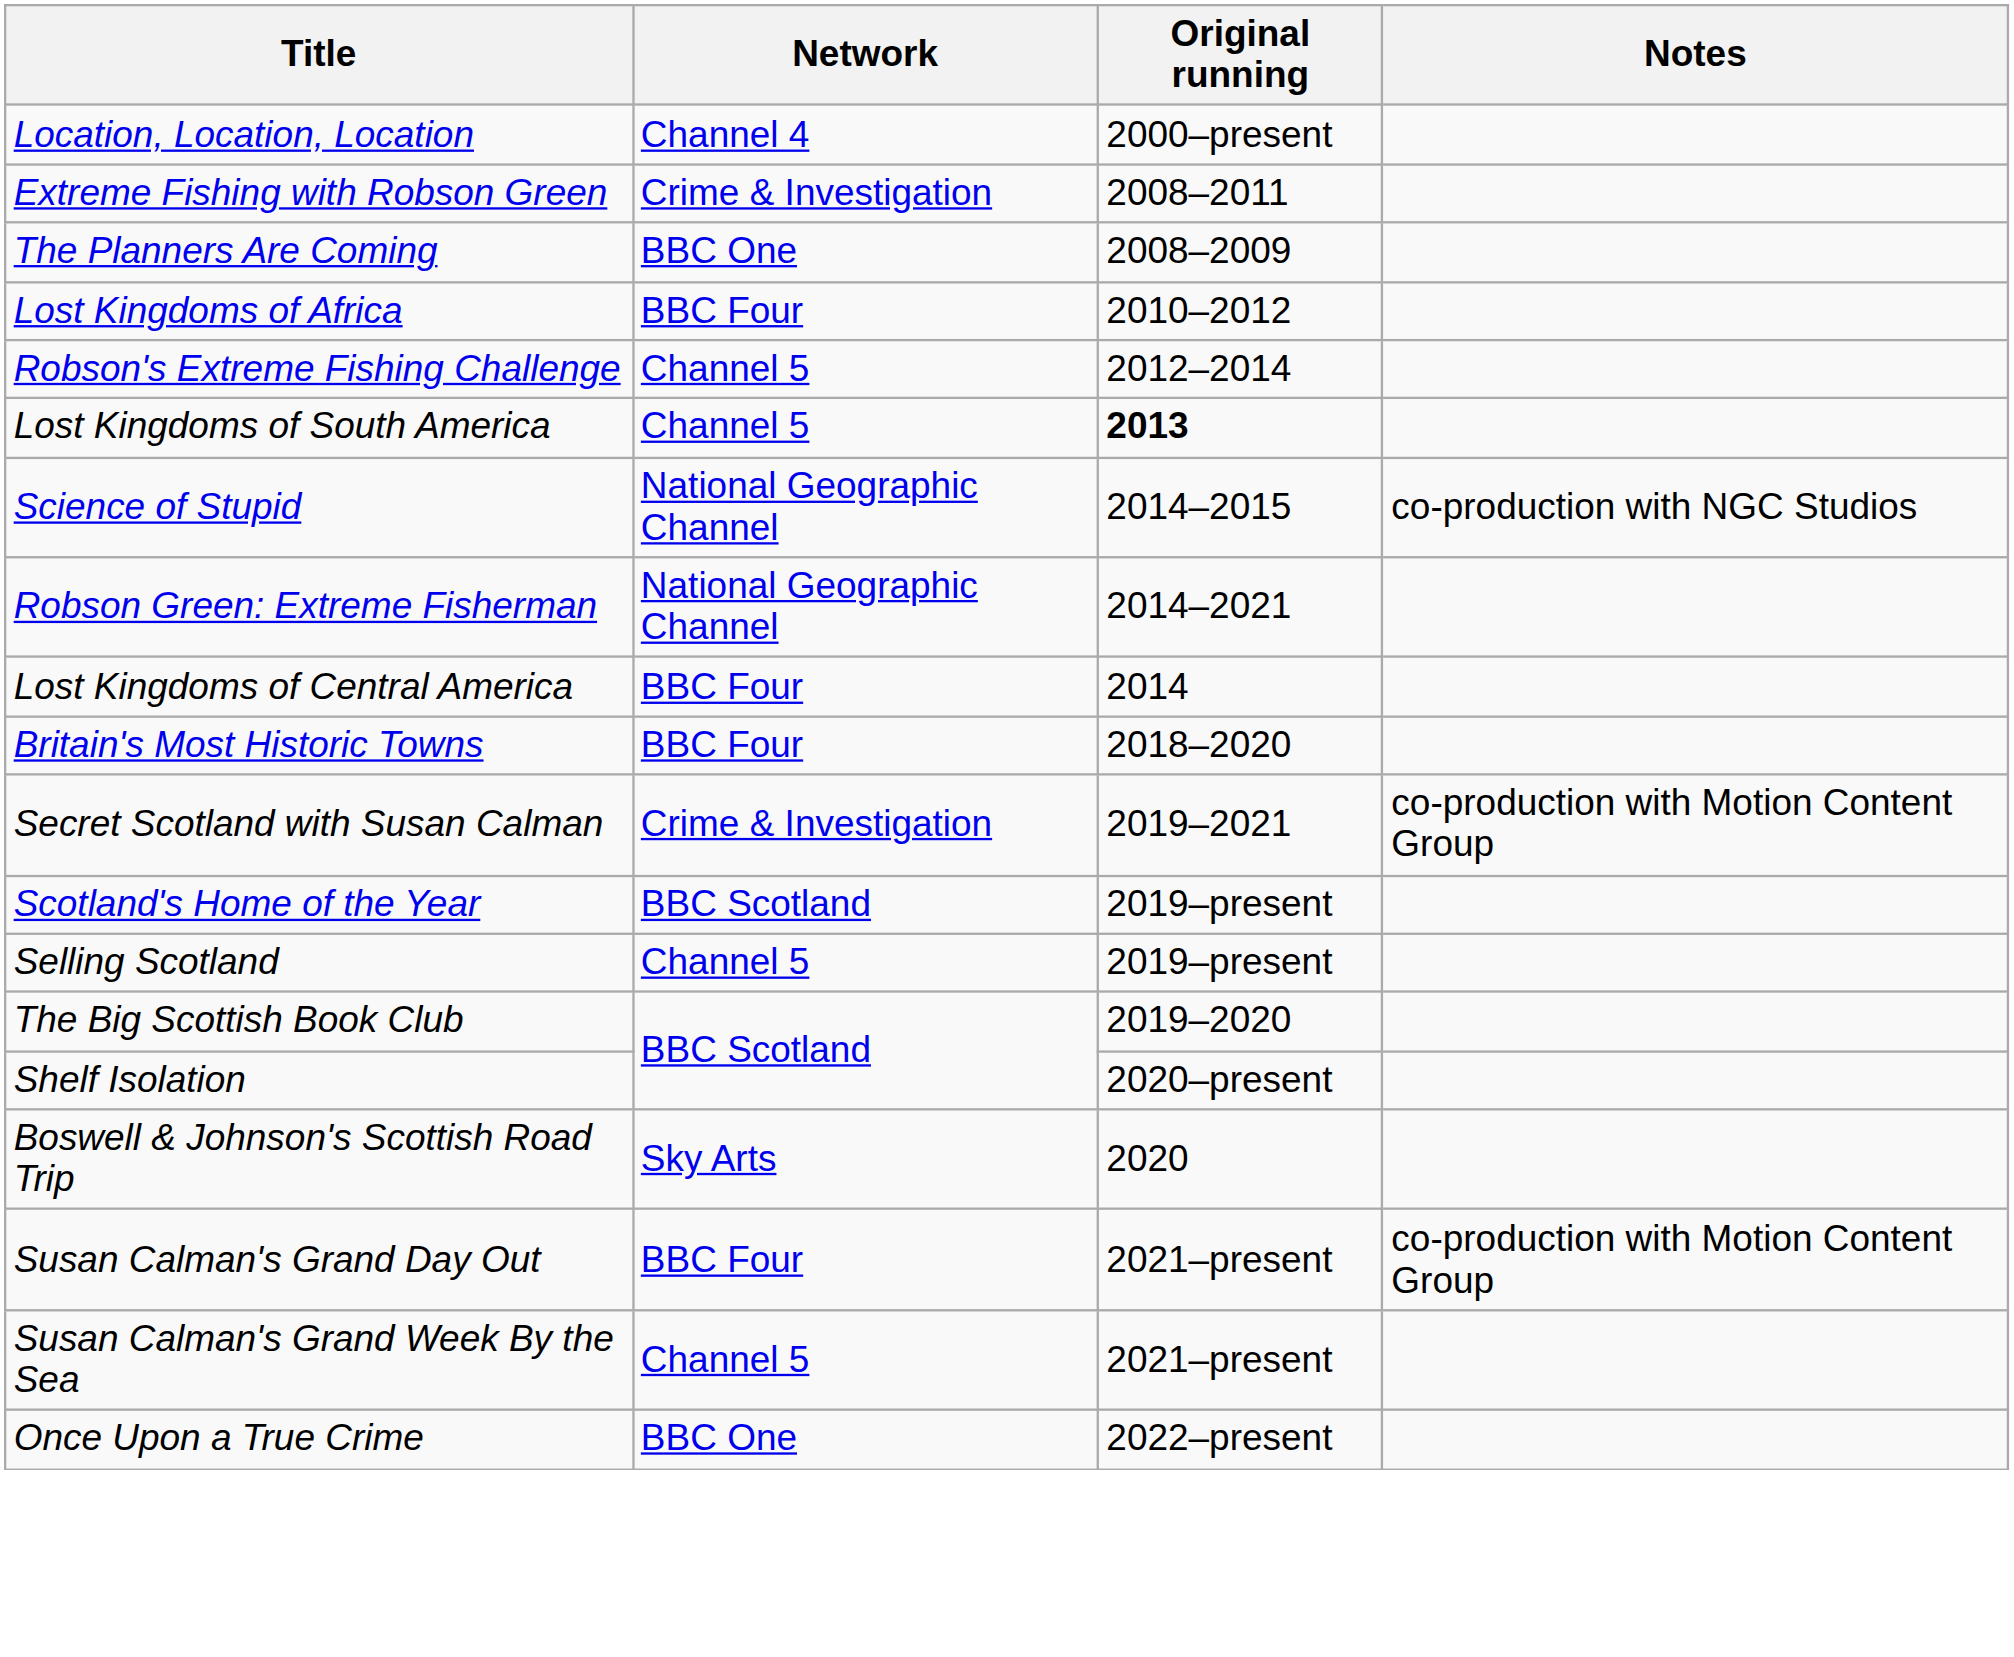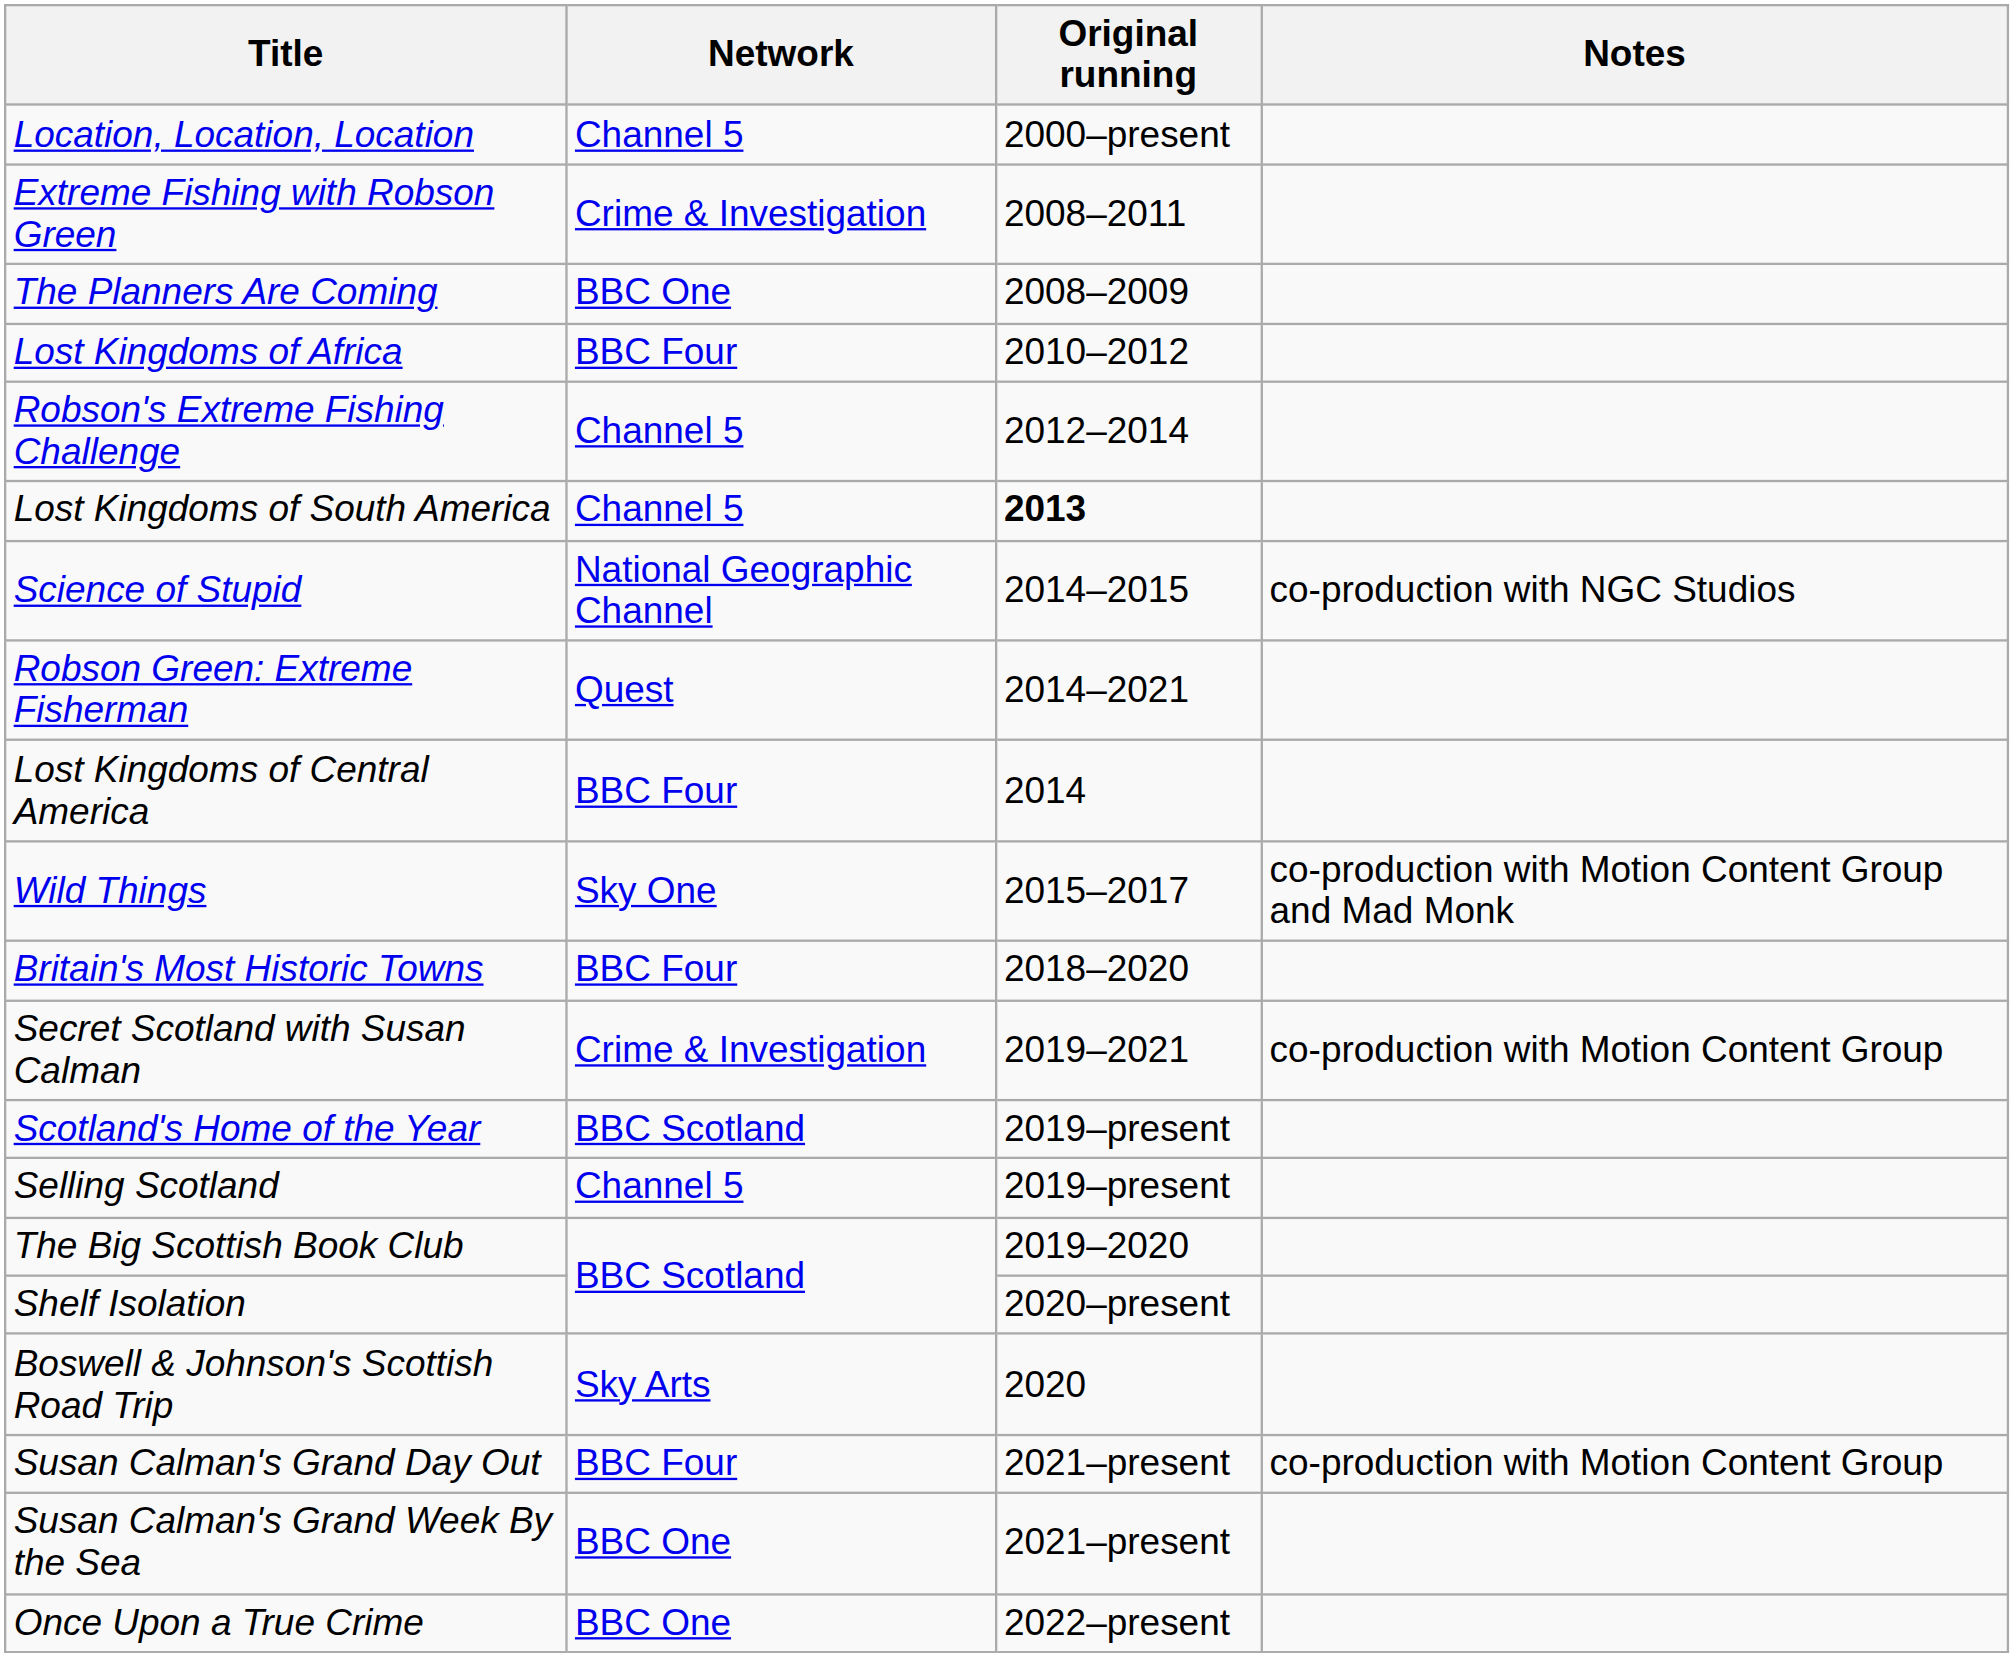Location, Location, Location | Network: Channel 4 -> Channel 5
Robson Green: Extreme Fisherman | Network: National Geographic Channel -> Quest
+ row: Wild Things | Sky One | 2015–2017 | co-production with Motion Content Group and Mad Monk
Susan Calman's Grand Week By the Sea | Network: Channel 5 -> BBC One
